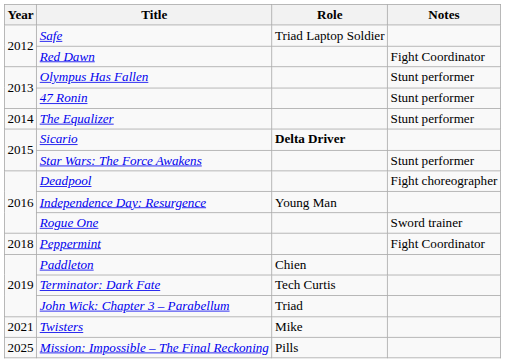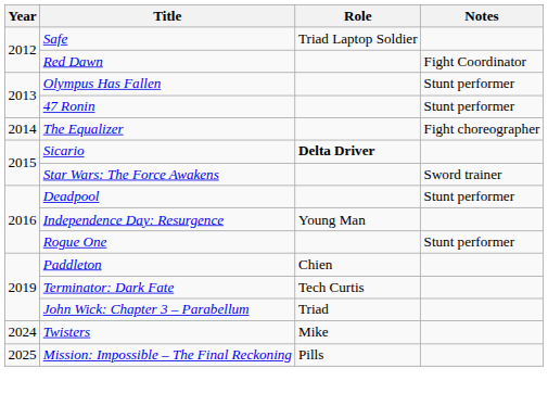The Equalizer | Notes: Stunt performer -> Fight choreographer
Star Wars: The Force Awakens | Notes: Stunt performer -> Sword trainer
Deadpool | Notes: Fight choreographer -> Stunt performer
Rogue One | Notes: Sword trainer -> Stunt performer
- row: 2018 | Peppermint | Fight Coordinator
Twisters | Year: 2021 -> 2024
